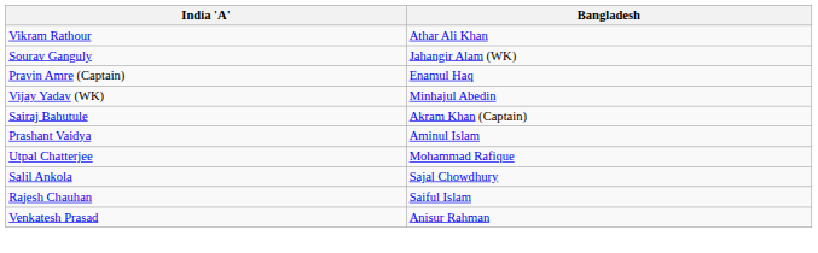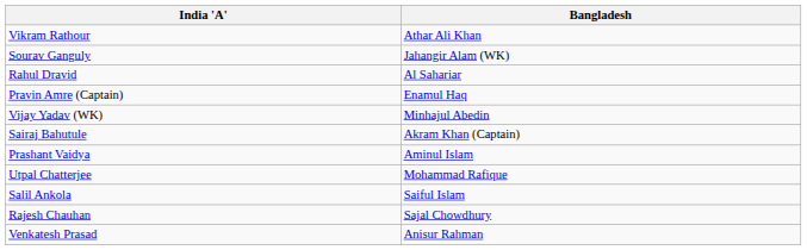+ row: Rahul Dravid | Al Sahariar
Salil Ankola | Bangladesh: Sajal Chowdhury -> Saiful Islam
Rajesh Chauhan | Bangladesh: Saiful Islam -> Sajal Chowdhury
